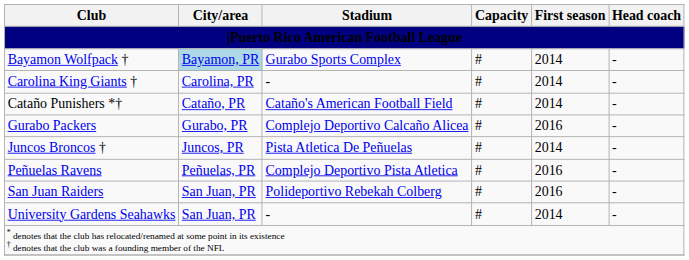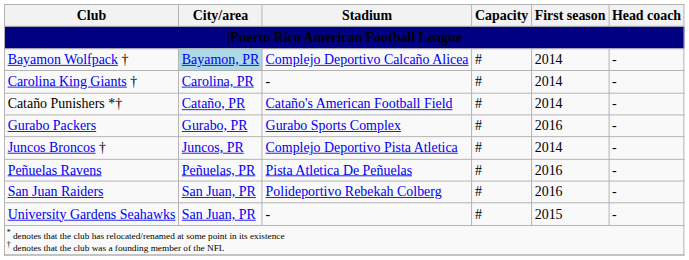Bayamon Wolfpack † | Stadium / |Puerto Rico American Football League: Gurabo Sports Complex -> Complejo Deportivo Calcaño Alicea
Gurabo Packers | Stadium / |Puerto Rico American Football League: Complejo Deportivo Calcaño Alicea -> Gurabo Sports Complex
Juncos Broncos † | Stadium / |Puerto Rico American Football League: Pista Atletica De Peñuelas -> Complejo Deportivo Pista Atletica
Peñuelas Ravens | Stadium / |Puerto Rico American Football League: Complejo Deportivo Pista Atletica -> Pista Atletica De Peñuelas
University Gardens Seahawks | First season / |Puerto Rico American Football League: 2014 -> 2015
